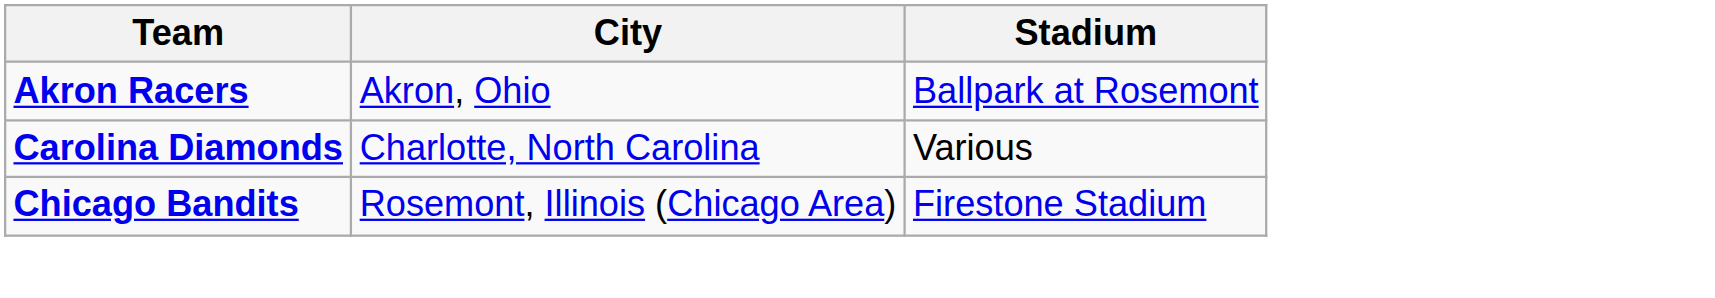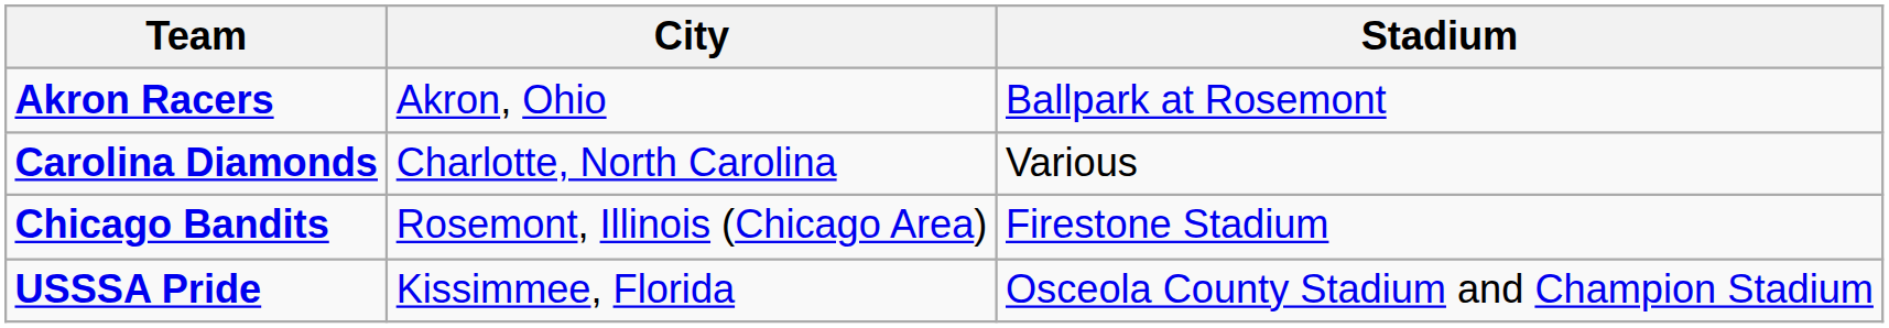+ row: USSSA Pride | Kissimmee, Florida | Osceola County Stadium and Champion Stadium
